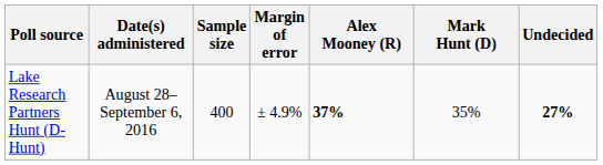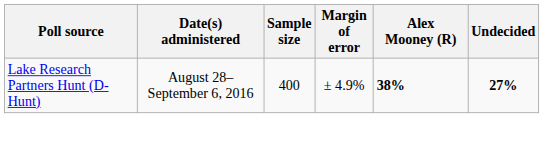- column: Mark Hunt (D) | 35%
Lake Research Partners Hunt (D-Hunt) | Alex Mooney (R): 37% -> 38%
